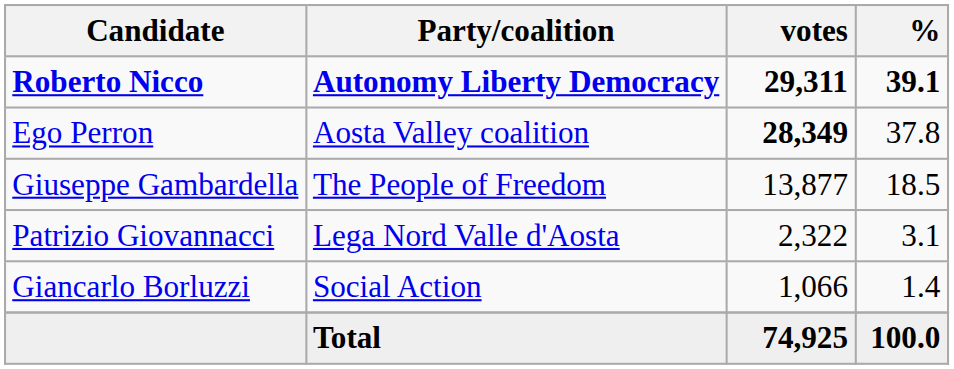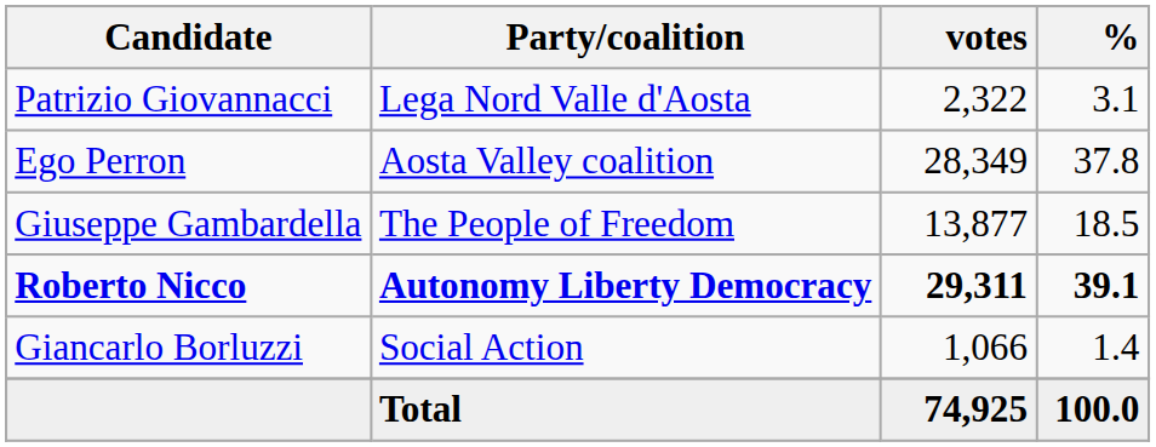rows swapped: Roberto Nicco <-> Patrizio Giovannacci
Ego Perron | votes: bold -> normal
